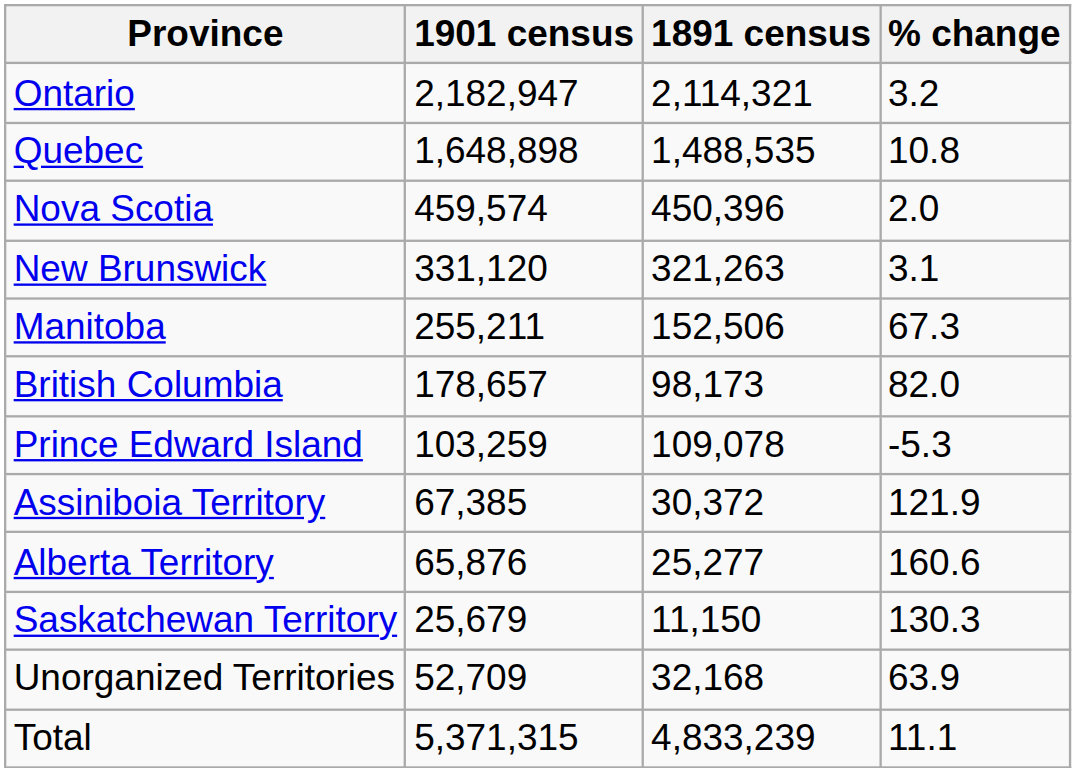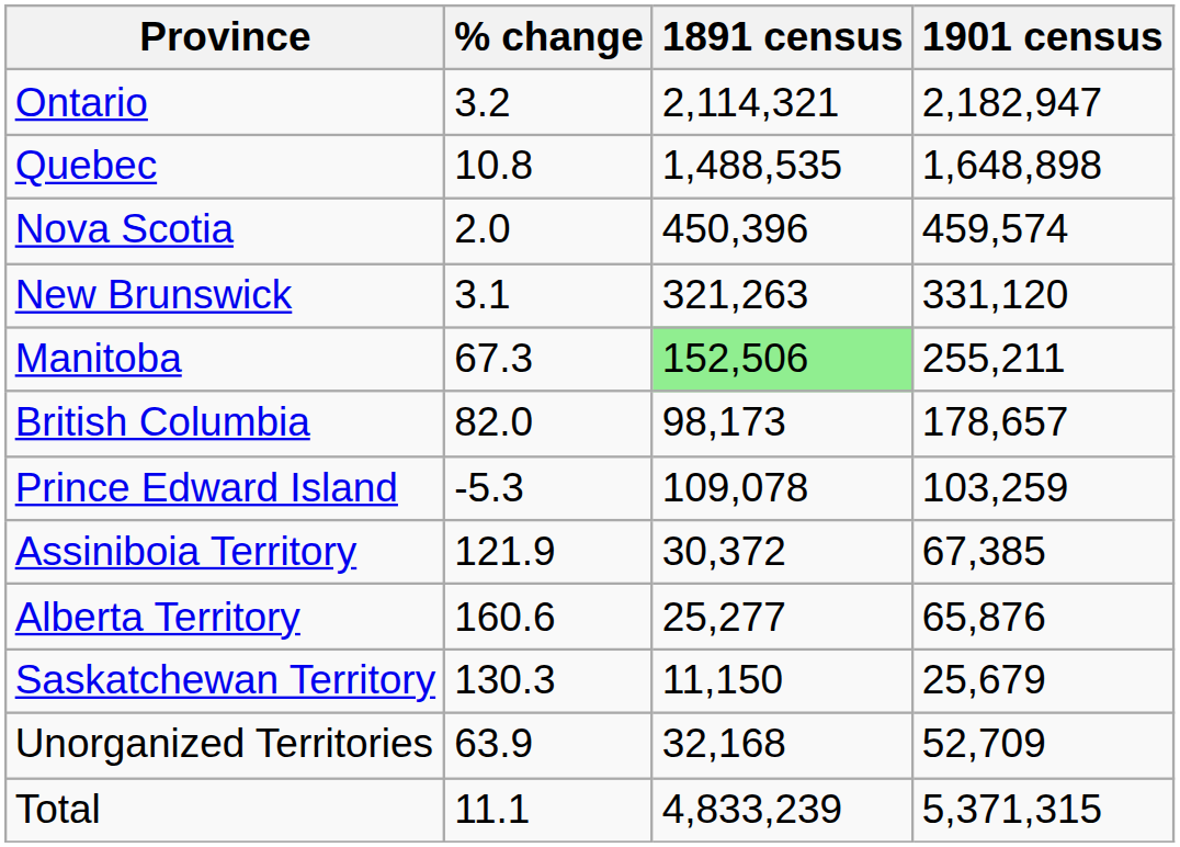columns swapped: 1901 census <-> % change
Manitoba | 1891 census: no background -> lightgreen background
